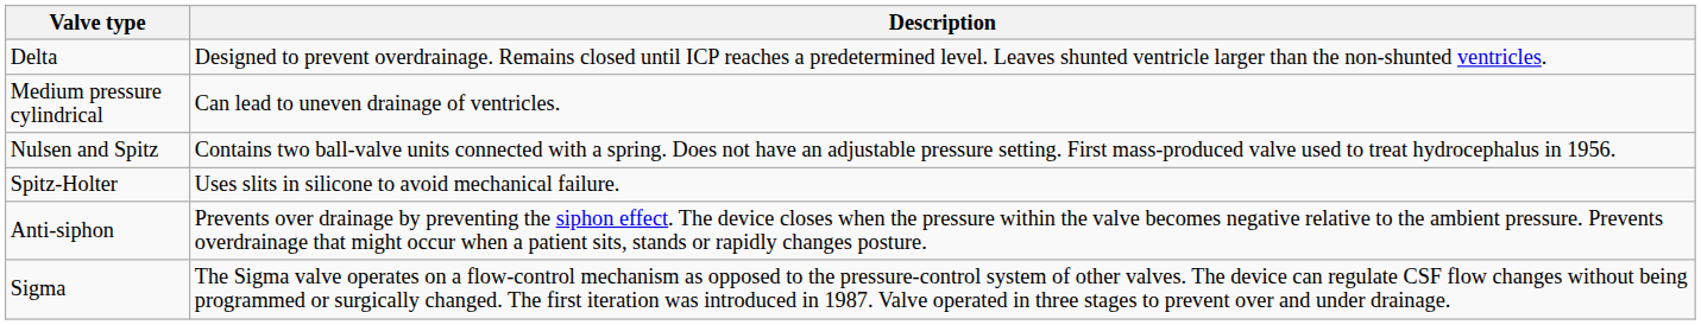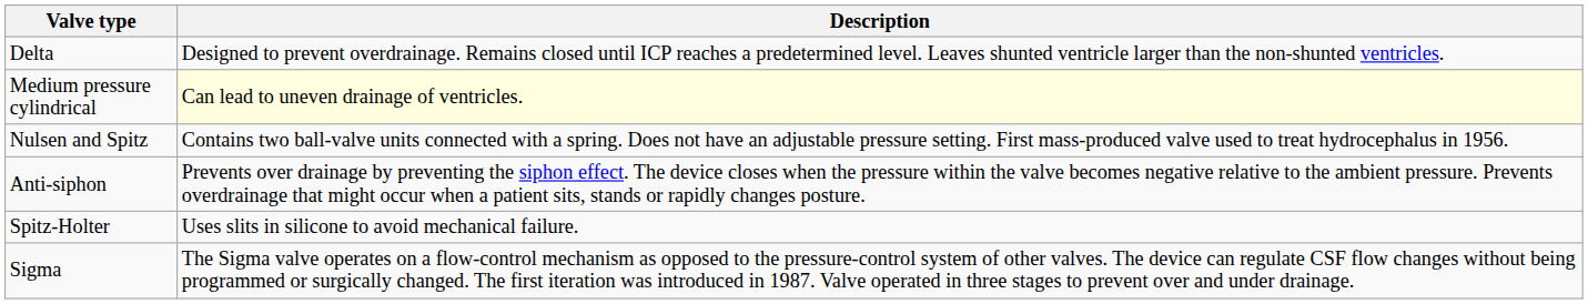Medium pressure cylindrical | Description: no background -> lightyellow background
rows swapped: Spitz-Holter <-> Anti-siphon
